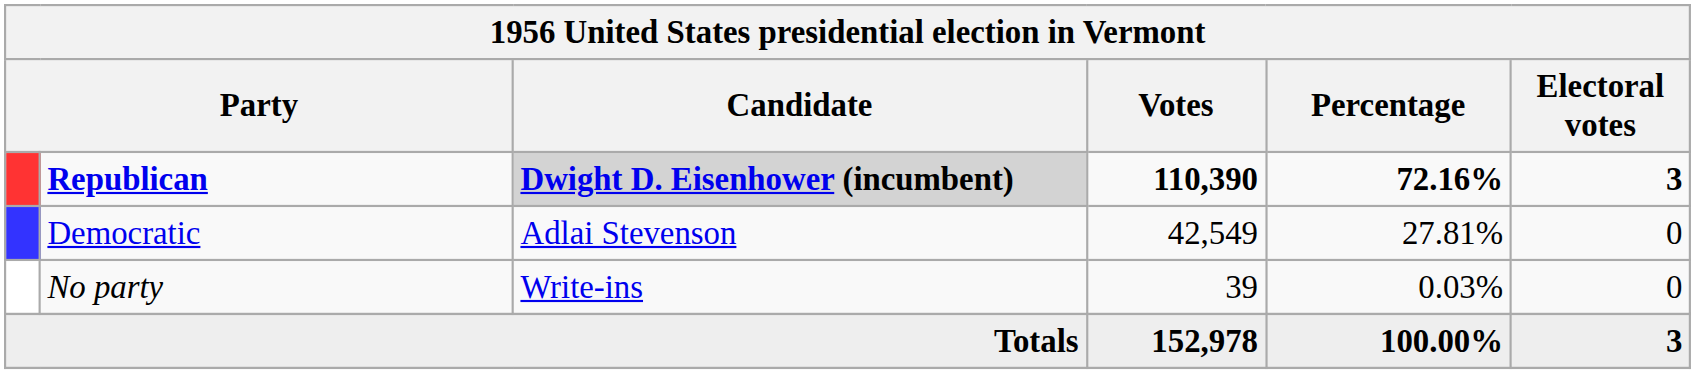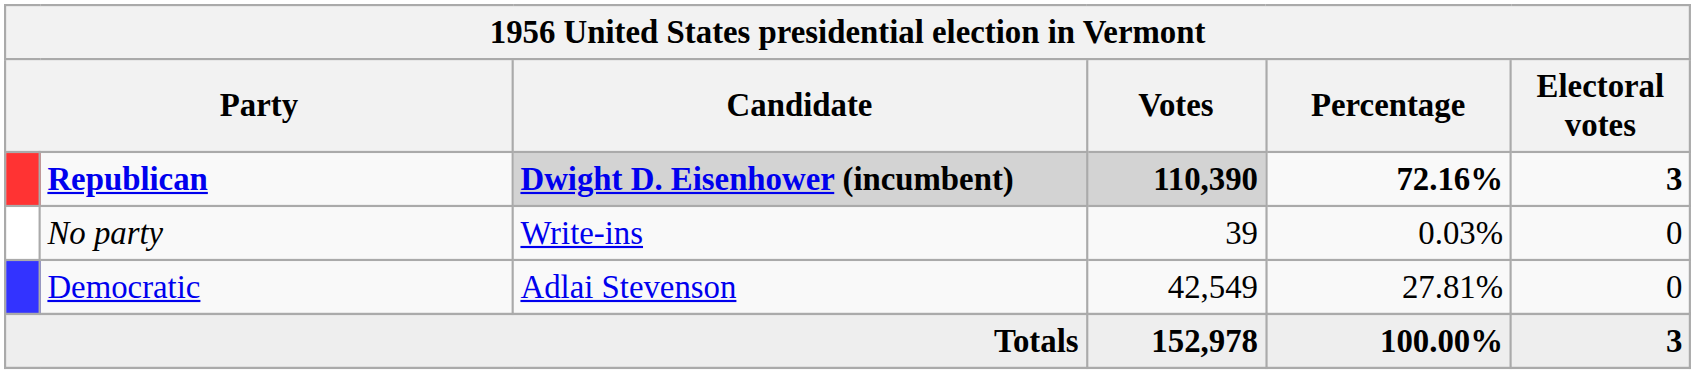Republican | Votes: no background -> lightgrey background
rows swapped: Democratic <-> No party
